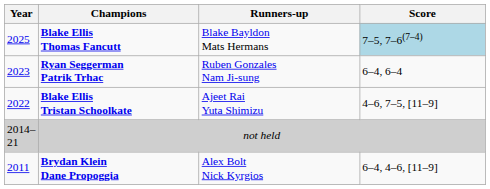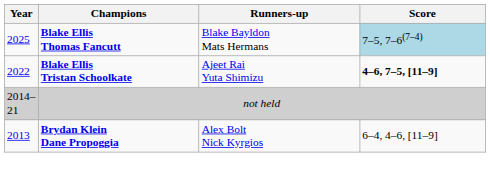- row: 2023 | Ryan Seggerman Patrik Trhac | Ruben Gonzales Nam Ji-sung | 6–4, 6–4
Blake Ellis Tristan Schoolkate | Score: normal -> bold
Brydan Klein Dane Propoggia | Year: 2011 -> 2013
